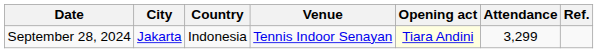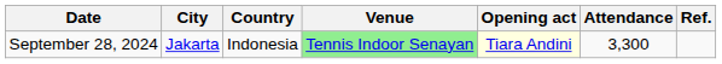September 28, 2024 | Venue: no background -> lightgreen background
September 28, 2024 | Attendance: 3,299 -> 3,300
